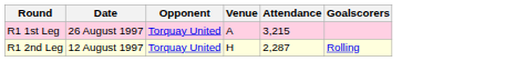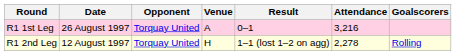+ column: Result | 0–1 | 1–1 (lost 1–2 on agg)
R1 1st Leg | Attendance: 3,215 -> 3,216
R1 2nd Leg | Attendance: 2,287 -> 2,278
